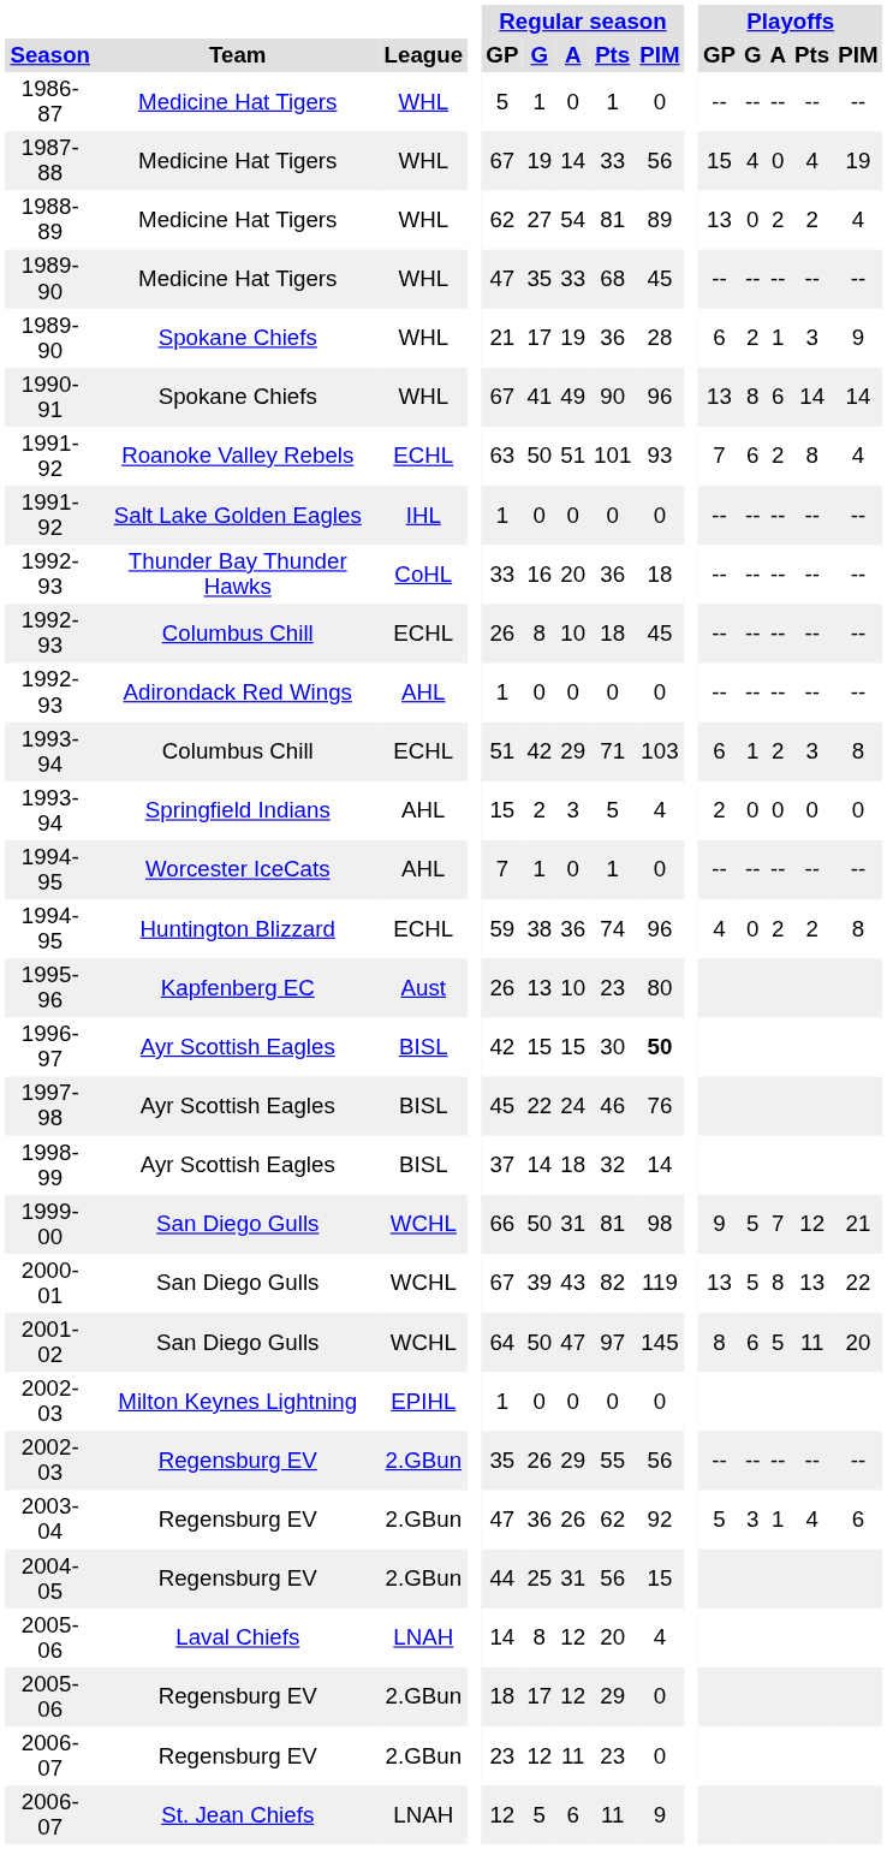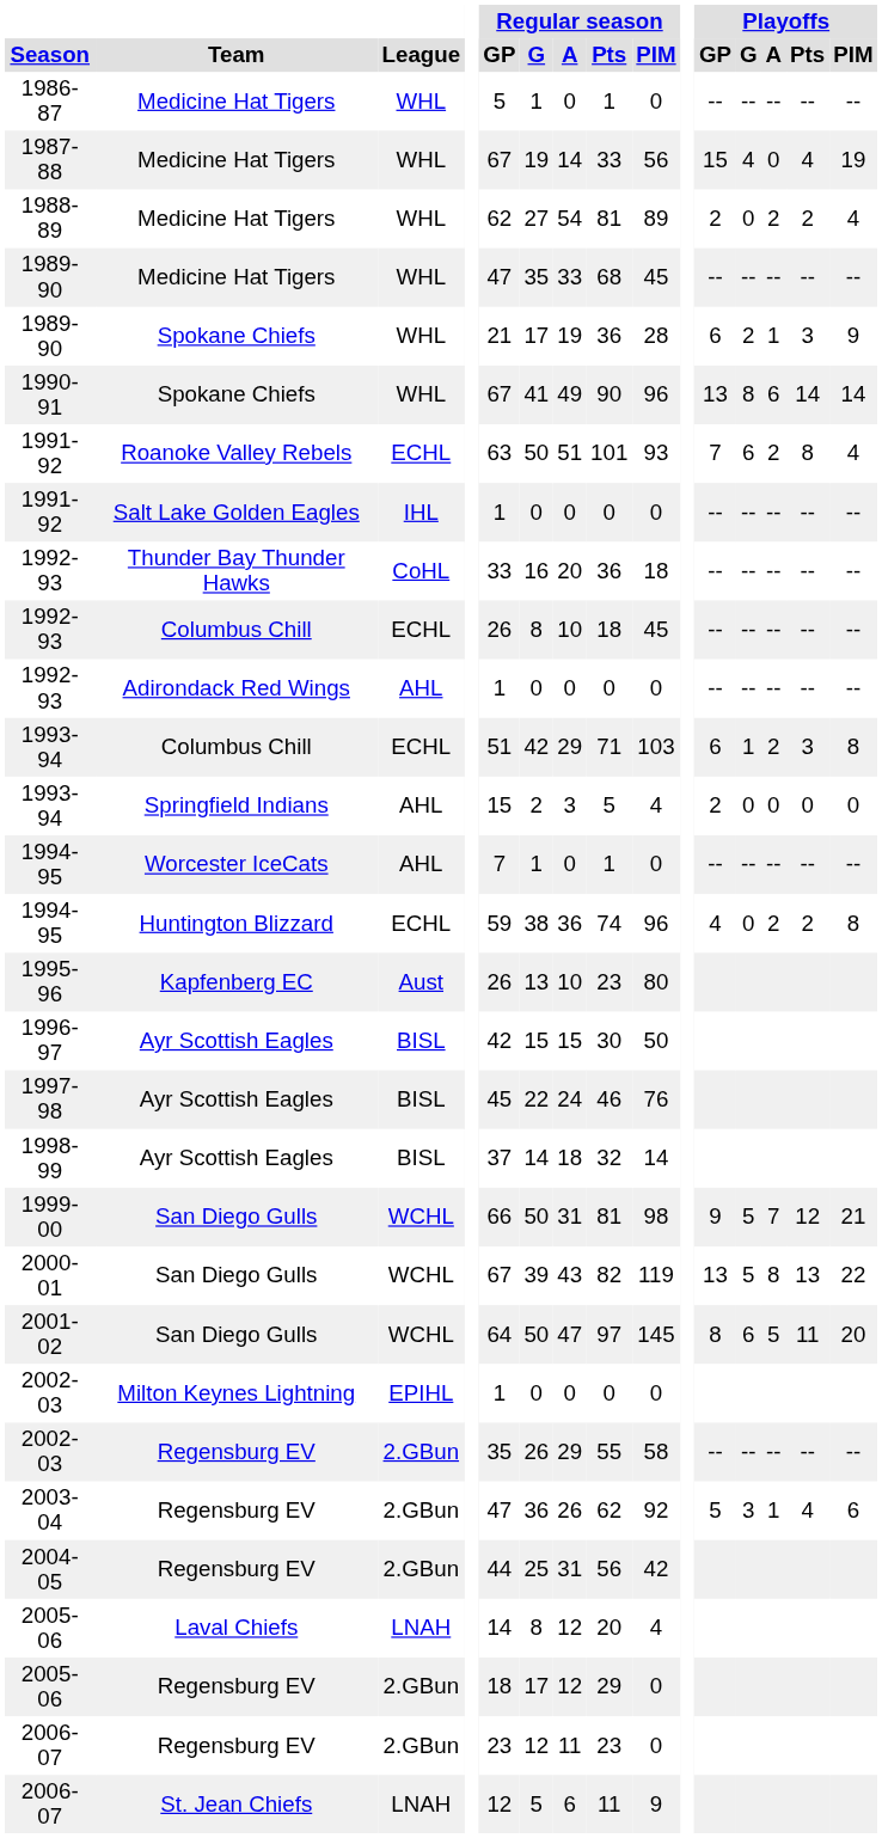1988-89 | Playoffs / GP: 13 -> 2
1996-97 | Regular season / PIM: bold -> normal
2002-03 / Regensburg EV | Regular season / PIM: 56 -> 58
2004-05 | Regular season / PIM: 15 -> 42
